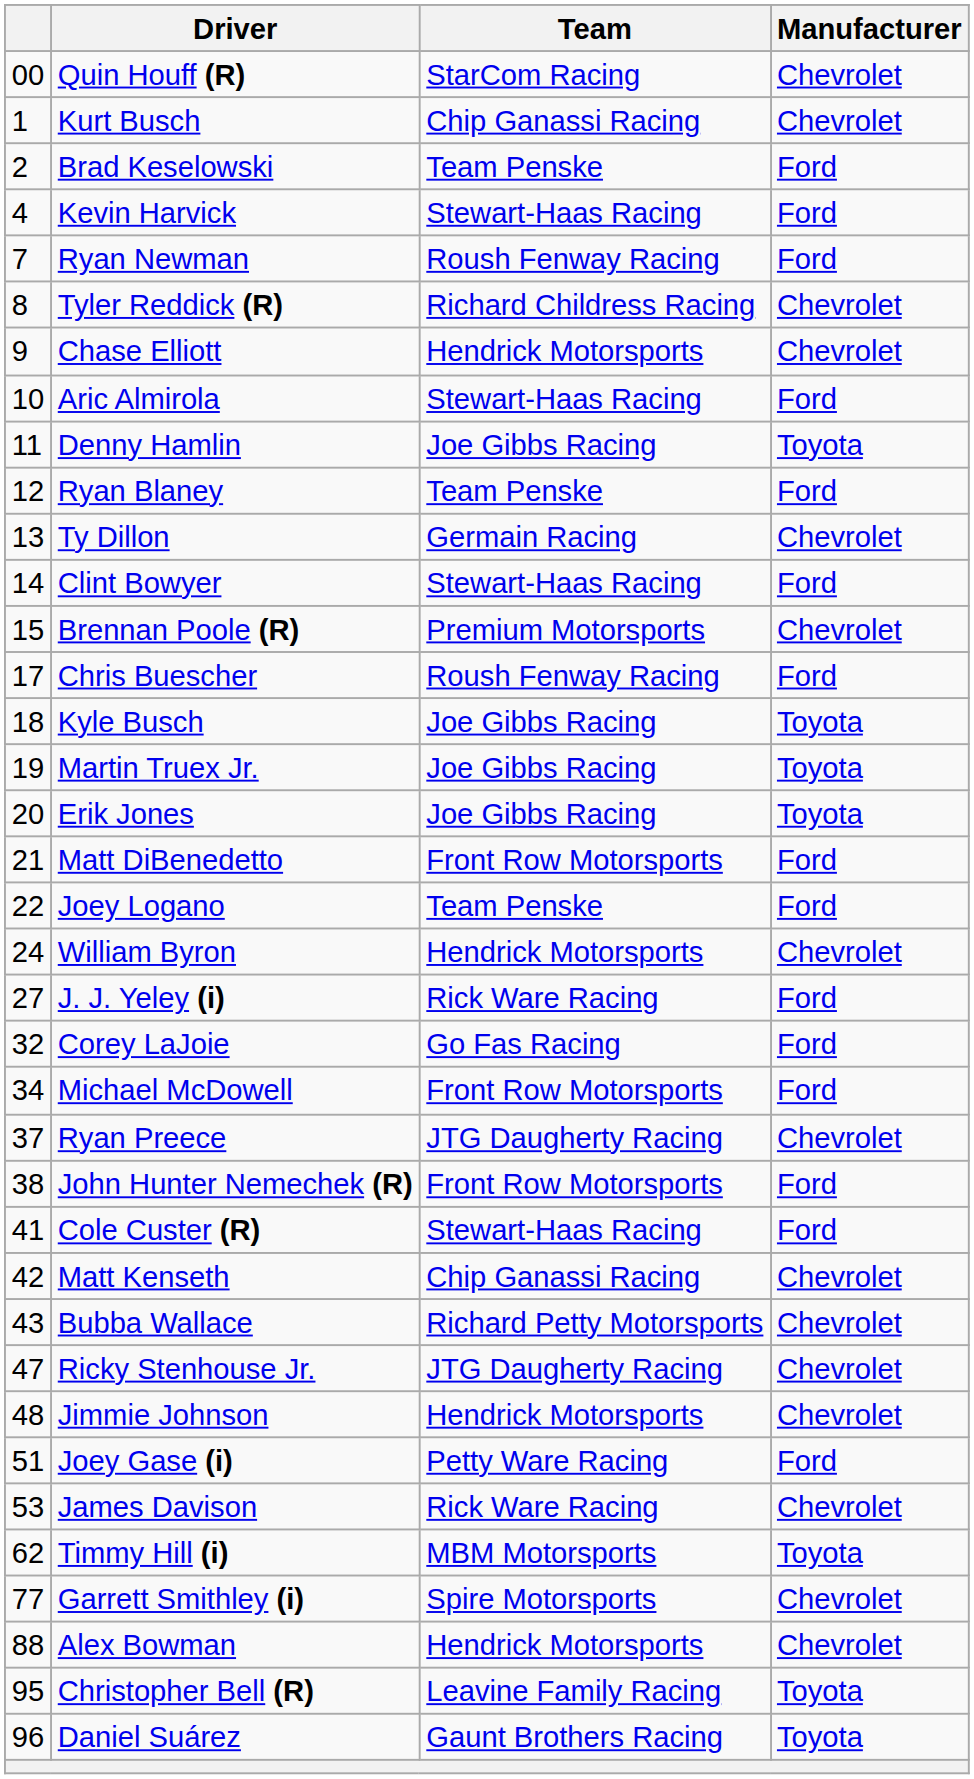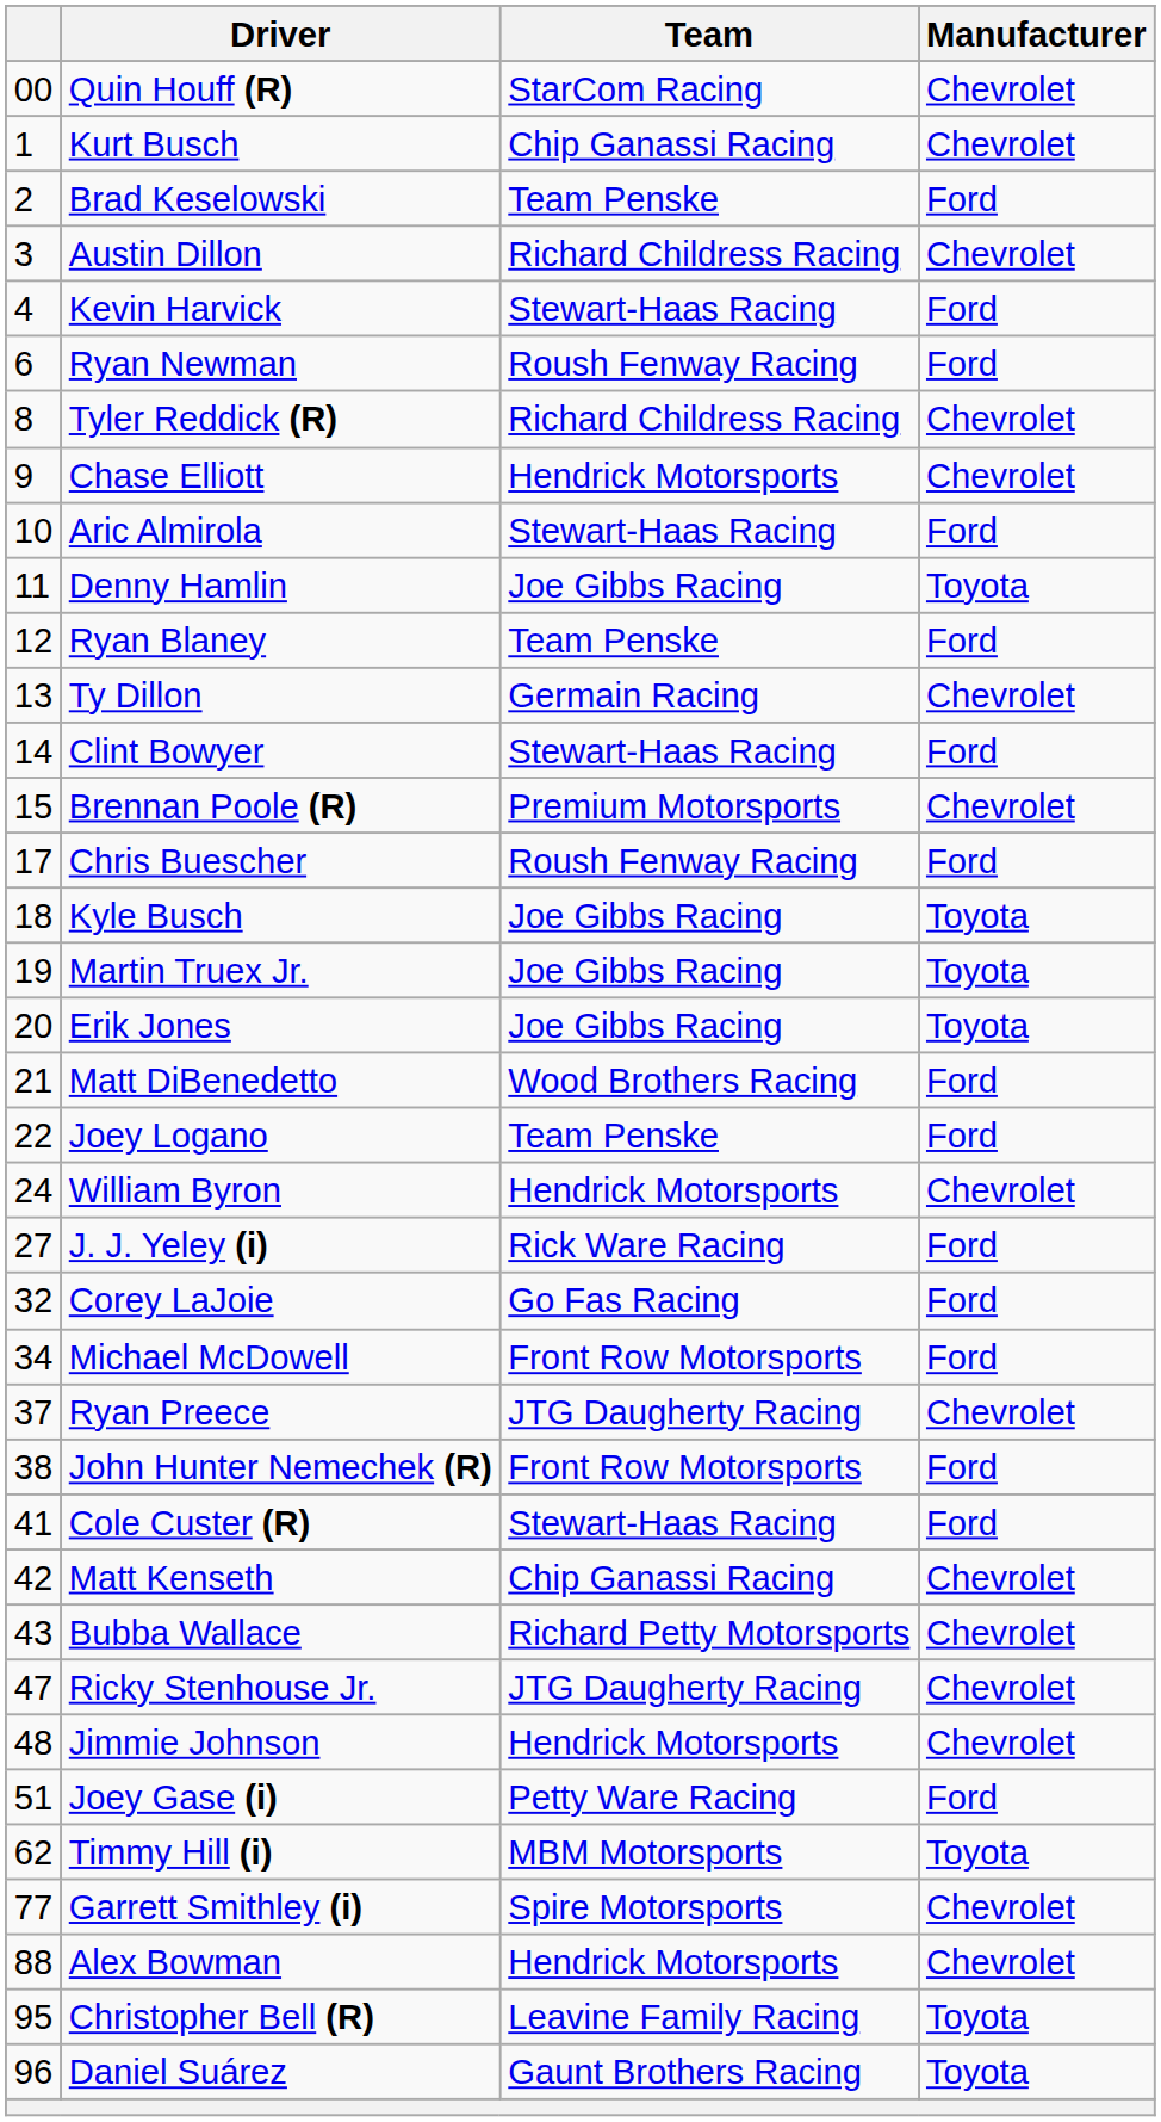+ row: 3 | Austin Dillon | Richard Childress Racing | Chevrolet
Ryan Newman | column 1: 7 -> 6
Matt DiBenedetto | Team: Front Row Motorsports -> Wood Brothers Racing
- row: 53 | James Davison | Rick Ware Racing | Chevrolet
